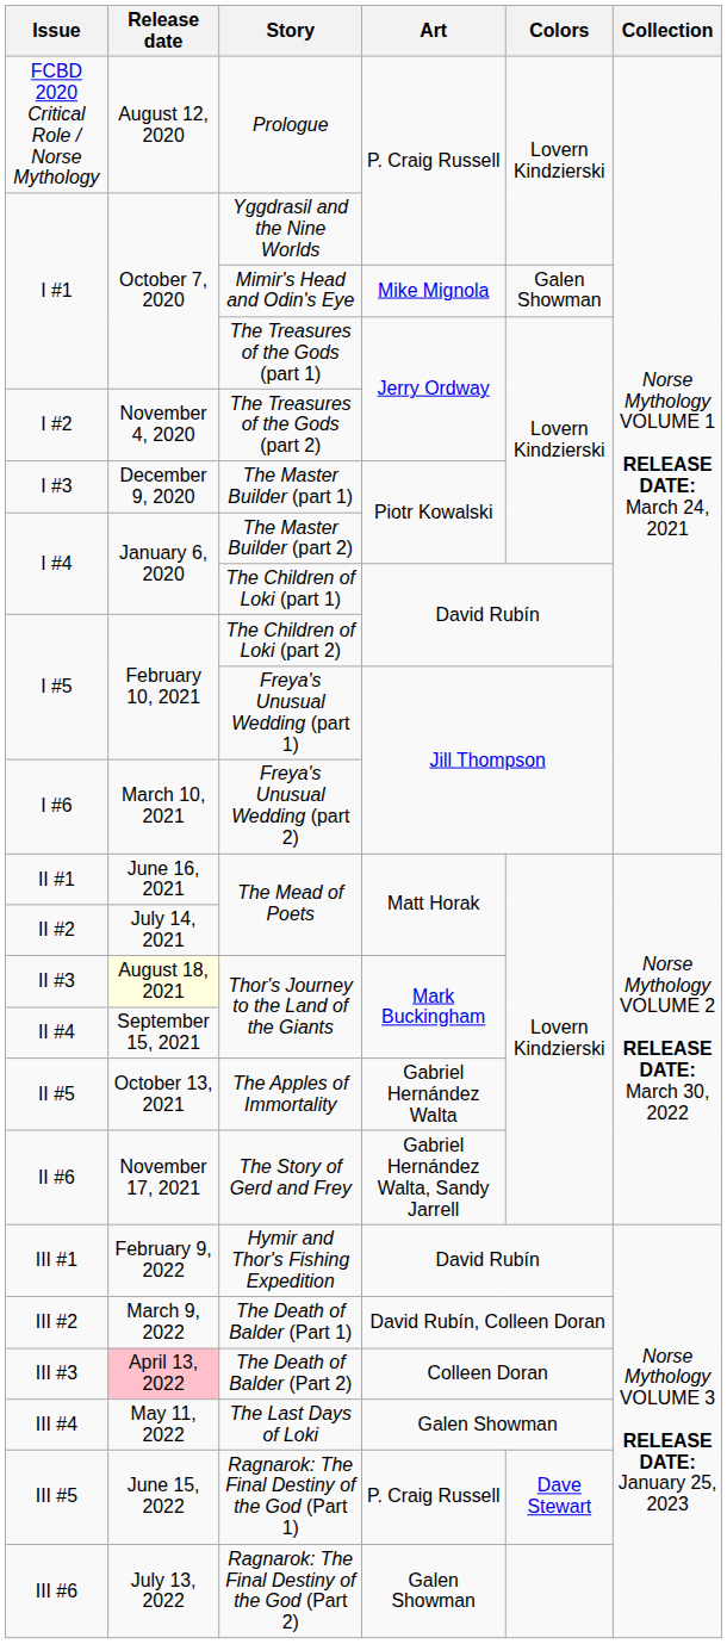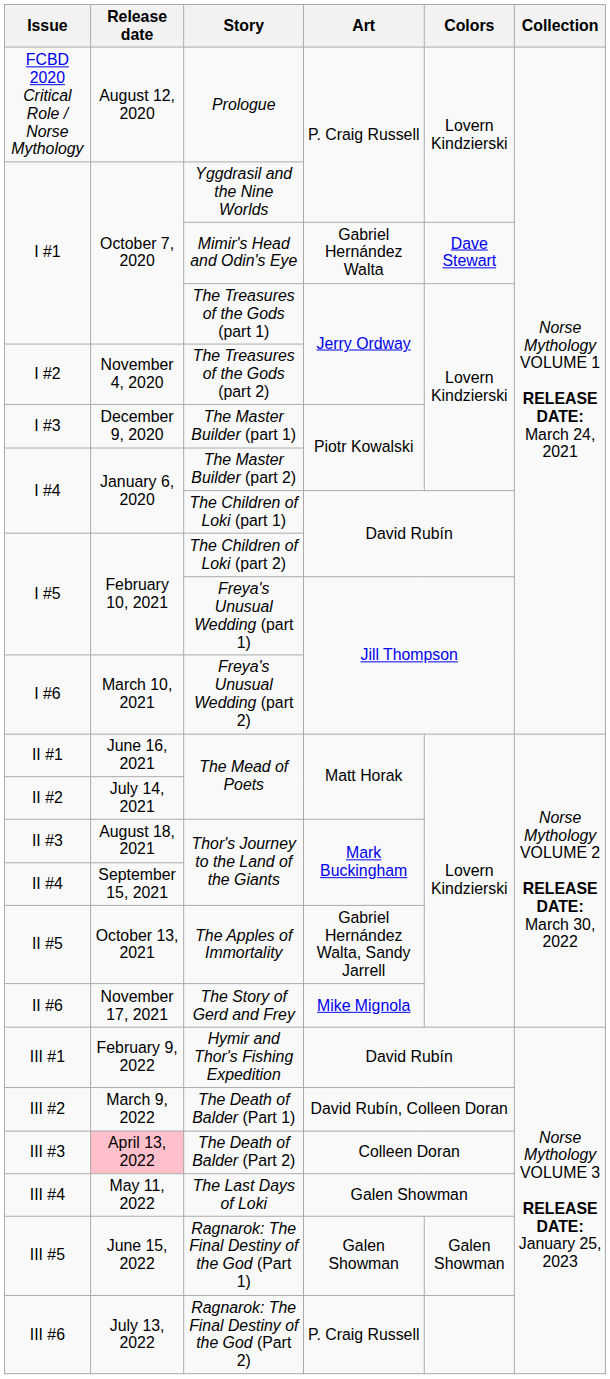Mimir's Head and Odin's Eye | Art: Mike Mignola -> Gabriel Hernández Walta
Mimir's Head and Odin's Eye | Colors: Galen Showman -> Dave Stewart
II #3 / Thor's Journey to the Land of the Giants | Release date: lightyellow background -> no background
The Apples of Immortality | Art: Gabriel Hernández Walta -> Gabriel Hernández Walta, Sandy Jarrell
The Story of Gerd and Frey | Art: Gabriel Hernández Walta, Sandy Jarrell -> Mike Mignola
Ragnarok: The Final Destiny of the God (Part 1) | Art: P. Craig Russell -> Galen Showman
Ragnarok: The Final Destiny of the God (Part 1) | Colors: Dave Stewart -> Galen Showman
Ragnarok: The Final Destiny of the God (Part 2) | Art: Galen Showman -> P. Craig Russell
